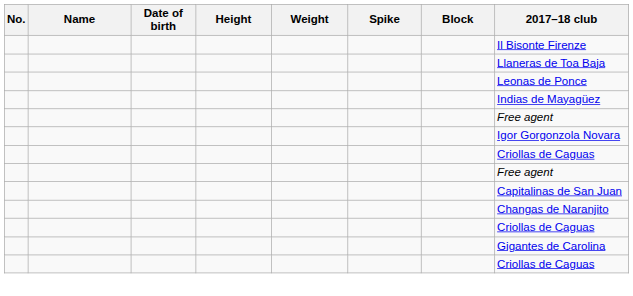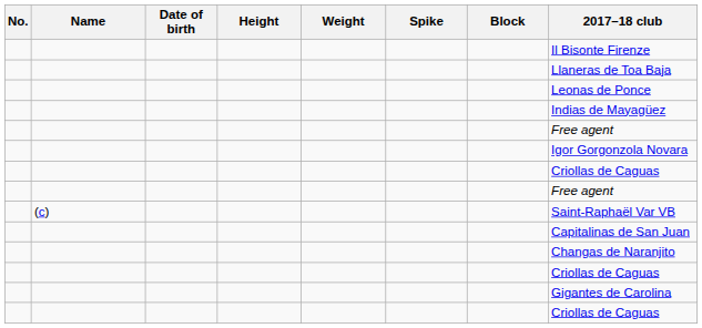+ row: (c) | Saint-Raphaël Var VB
